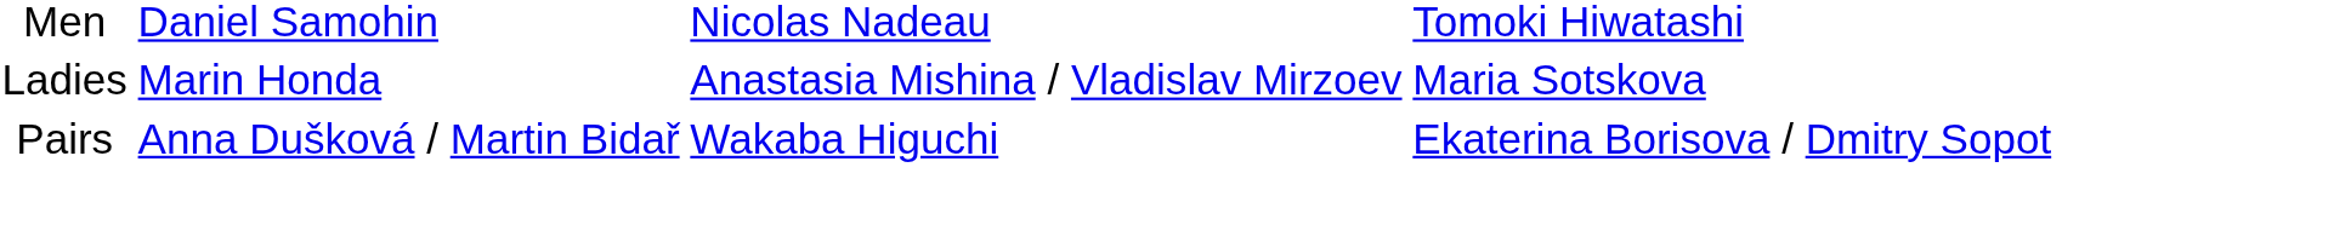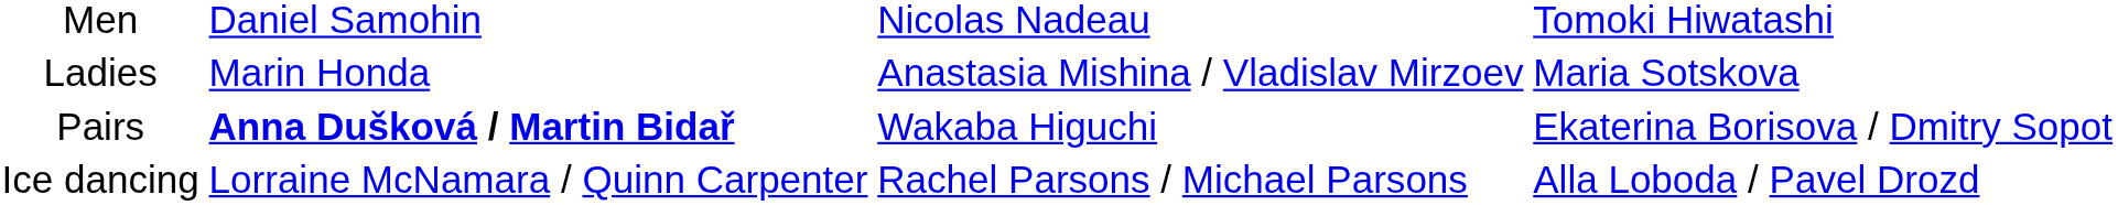Pairs | column 2: normal -> bold
+ row: Ice dancing | Lorraine McNamara / Quinn Carpenter | Rachel Parsons / Michael Parsons | Alla Loboda / Pavel Drozd
